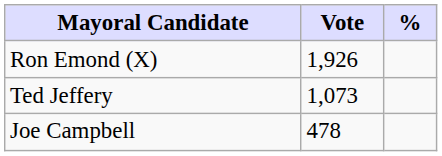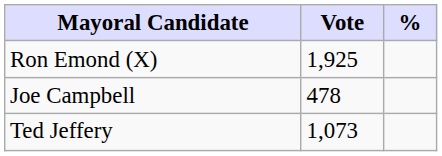Ron Emond (X) | Vote: 1,926 -> 1,925
rows swapped: Ted Jeffery <-> Joe Campbell
